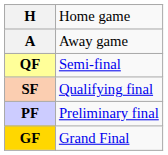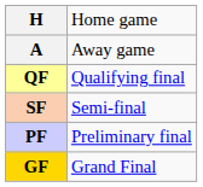QF | column 2: Semi-final -> Qualifying final
SF | column 2: Qualifying final -> Semi-final
